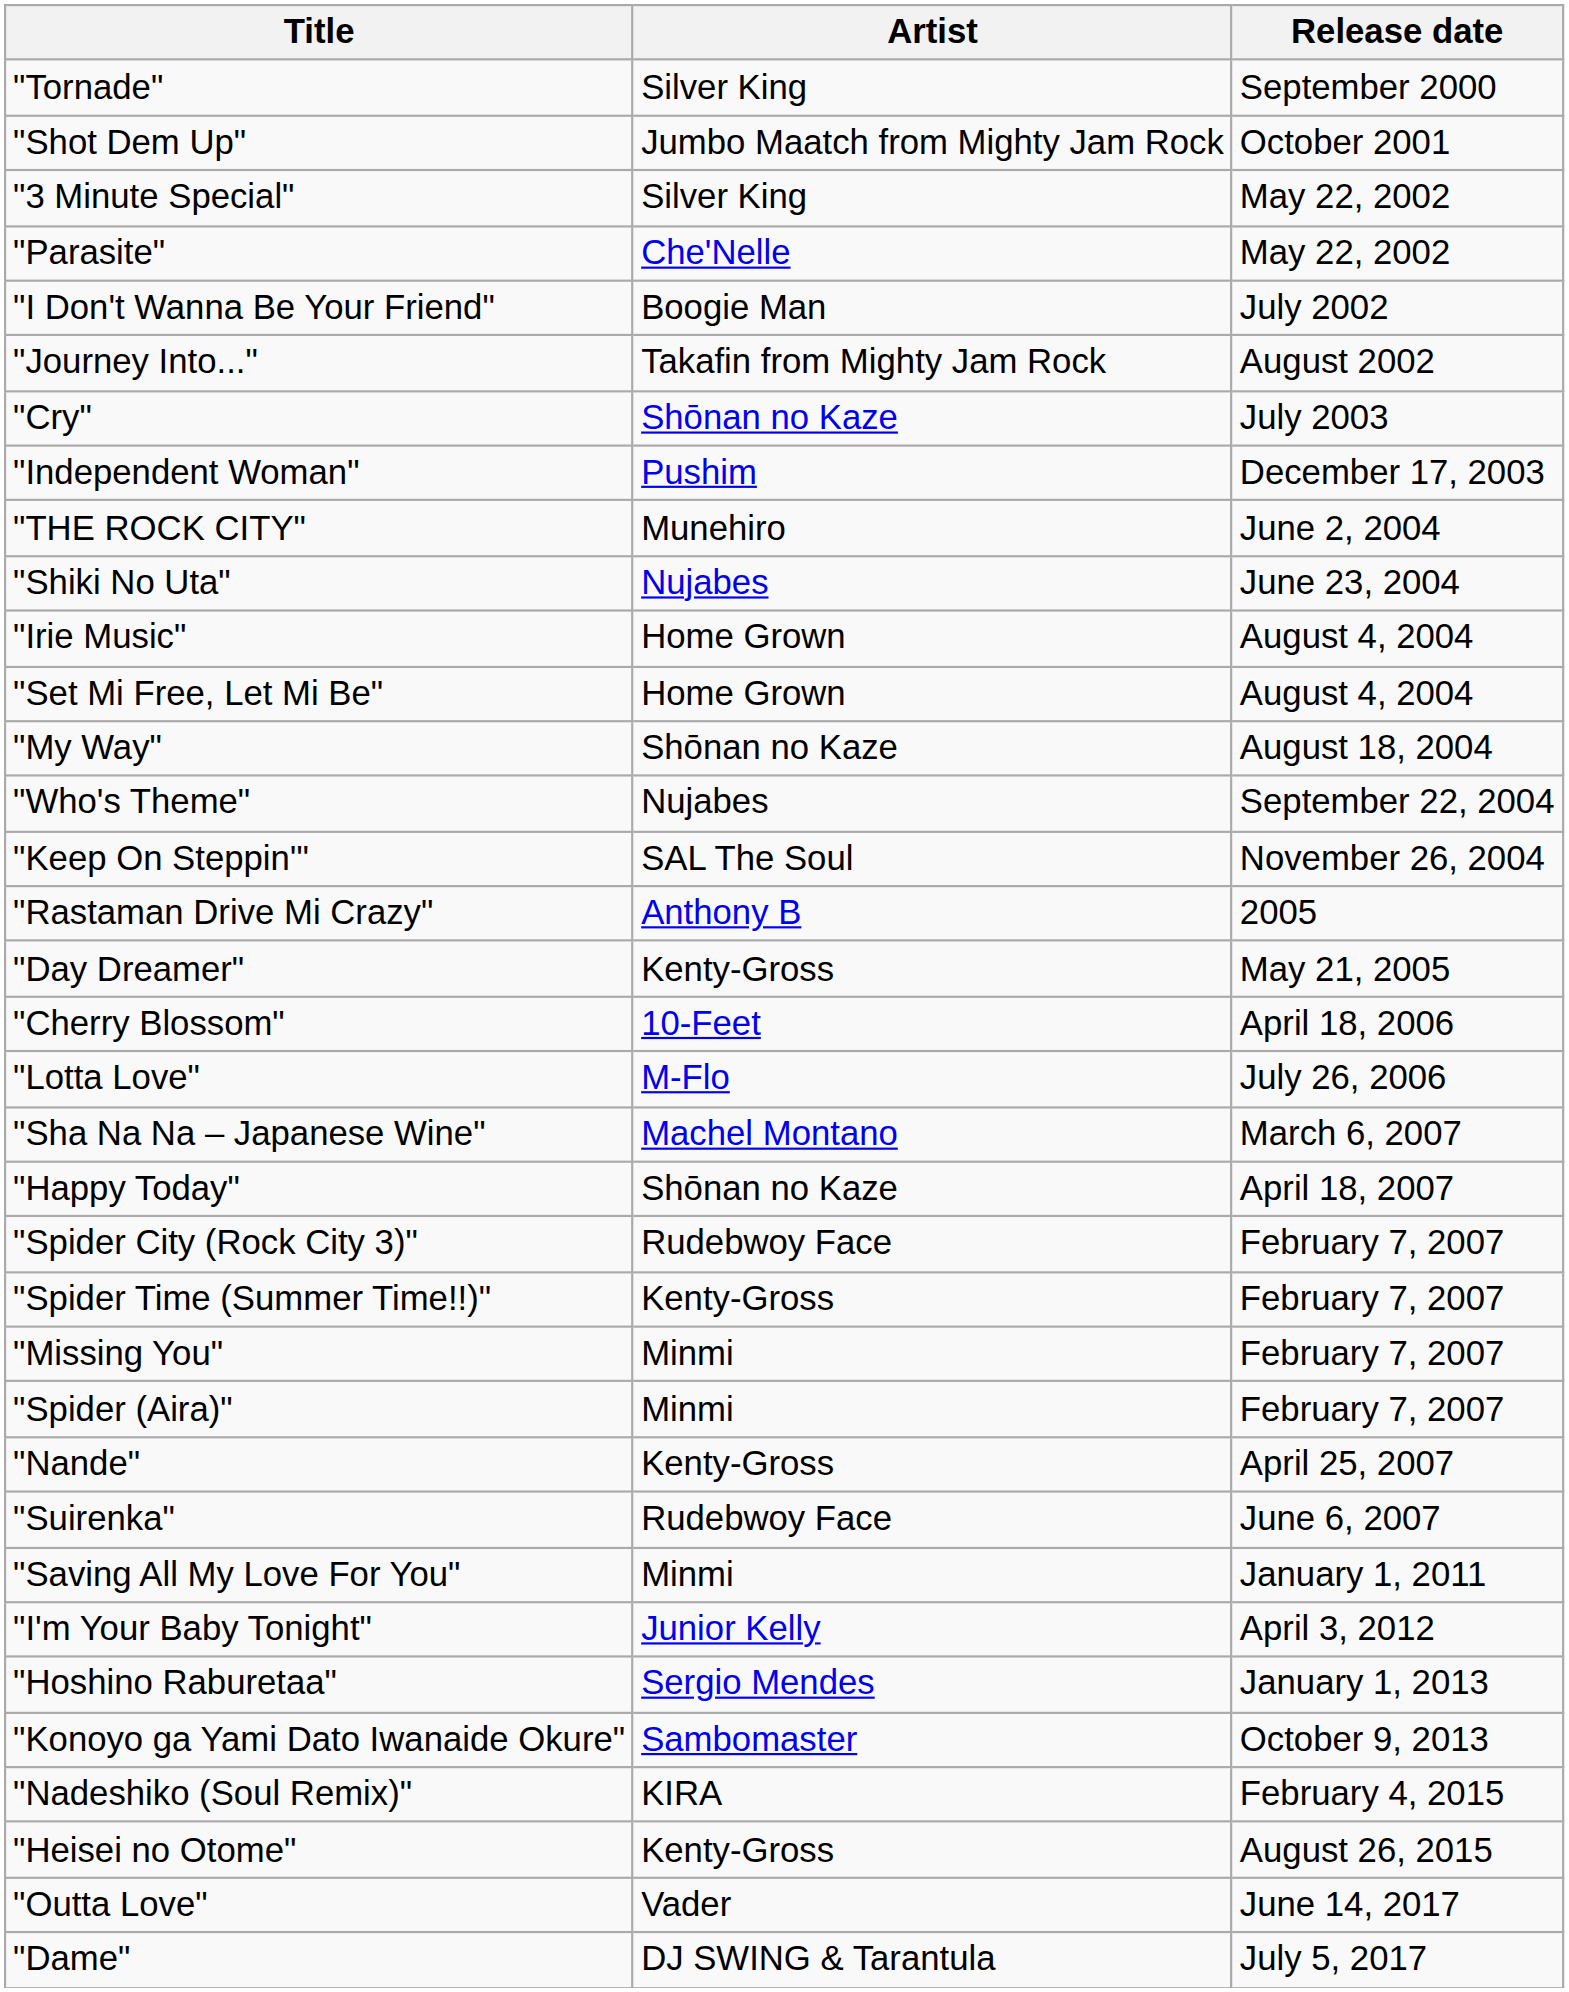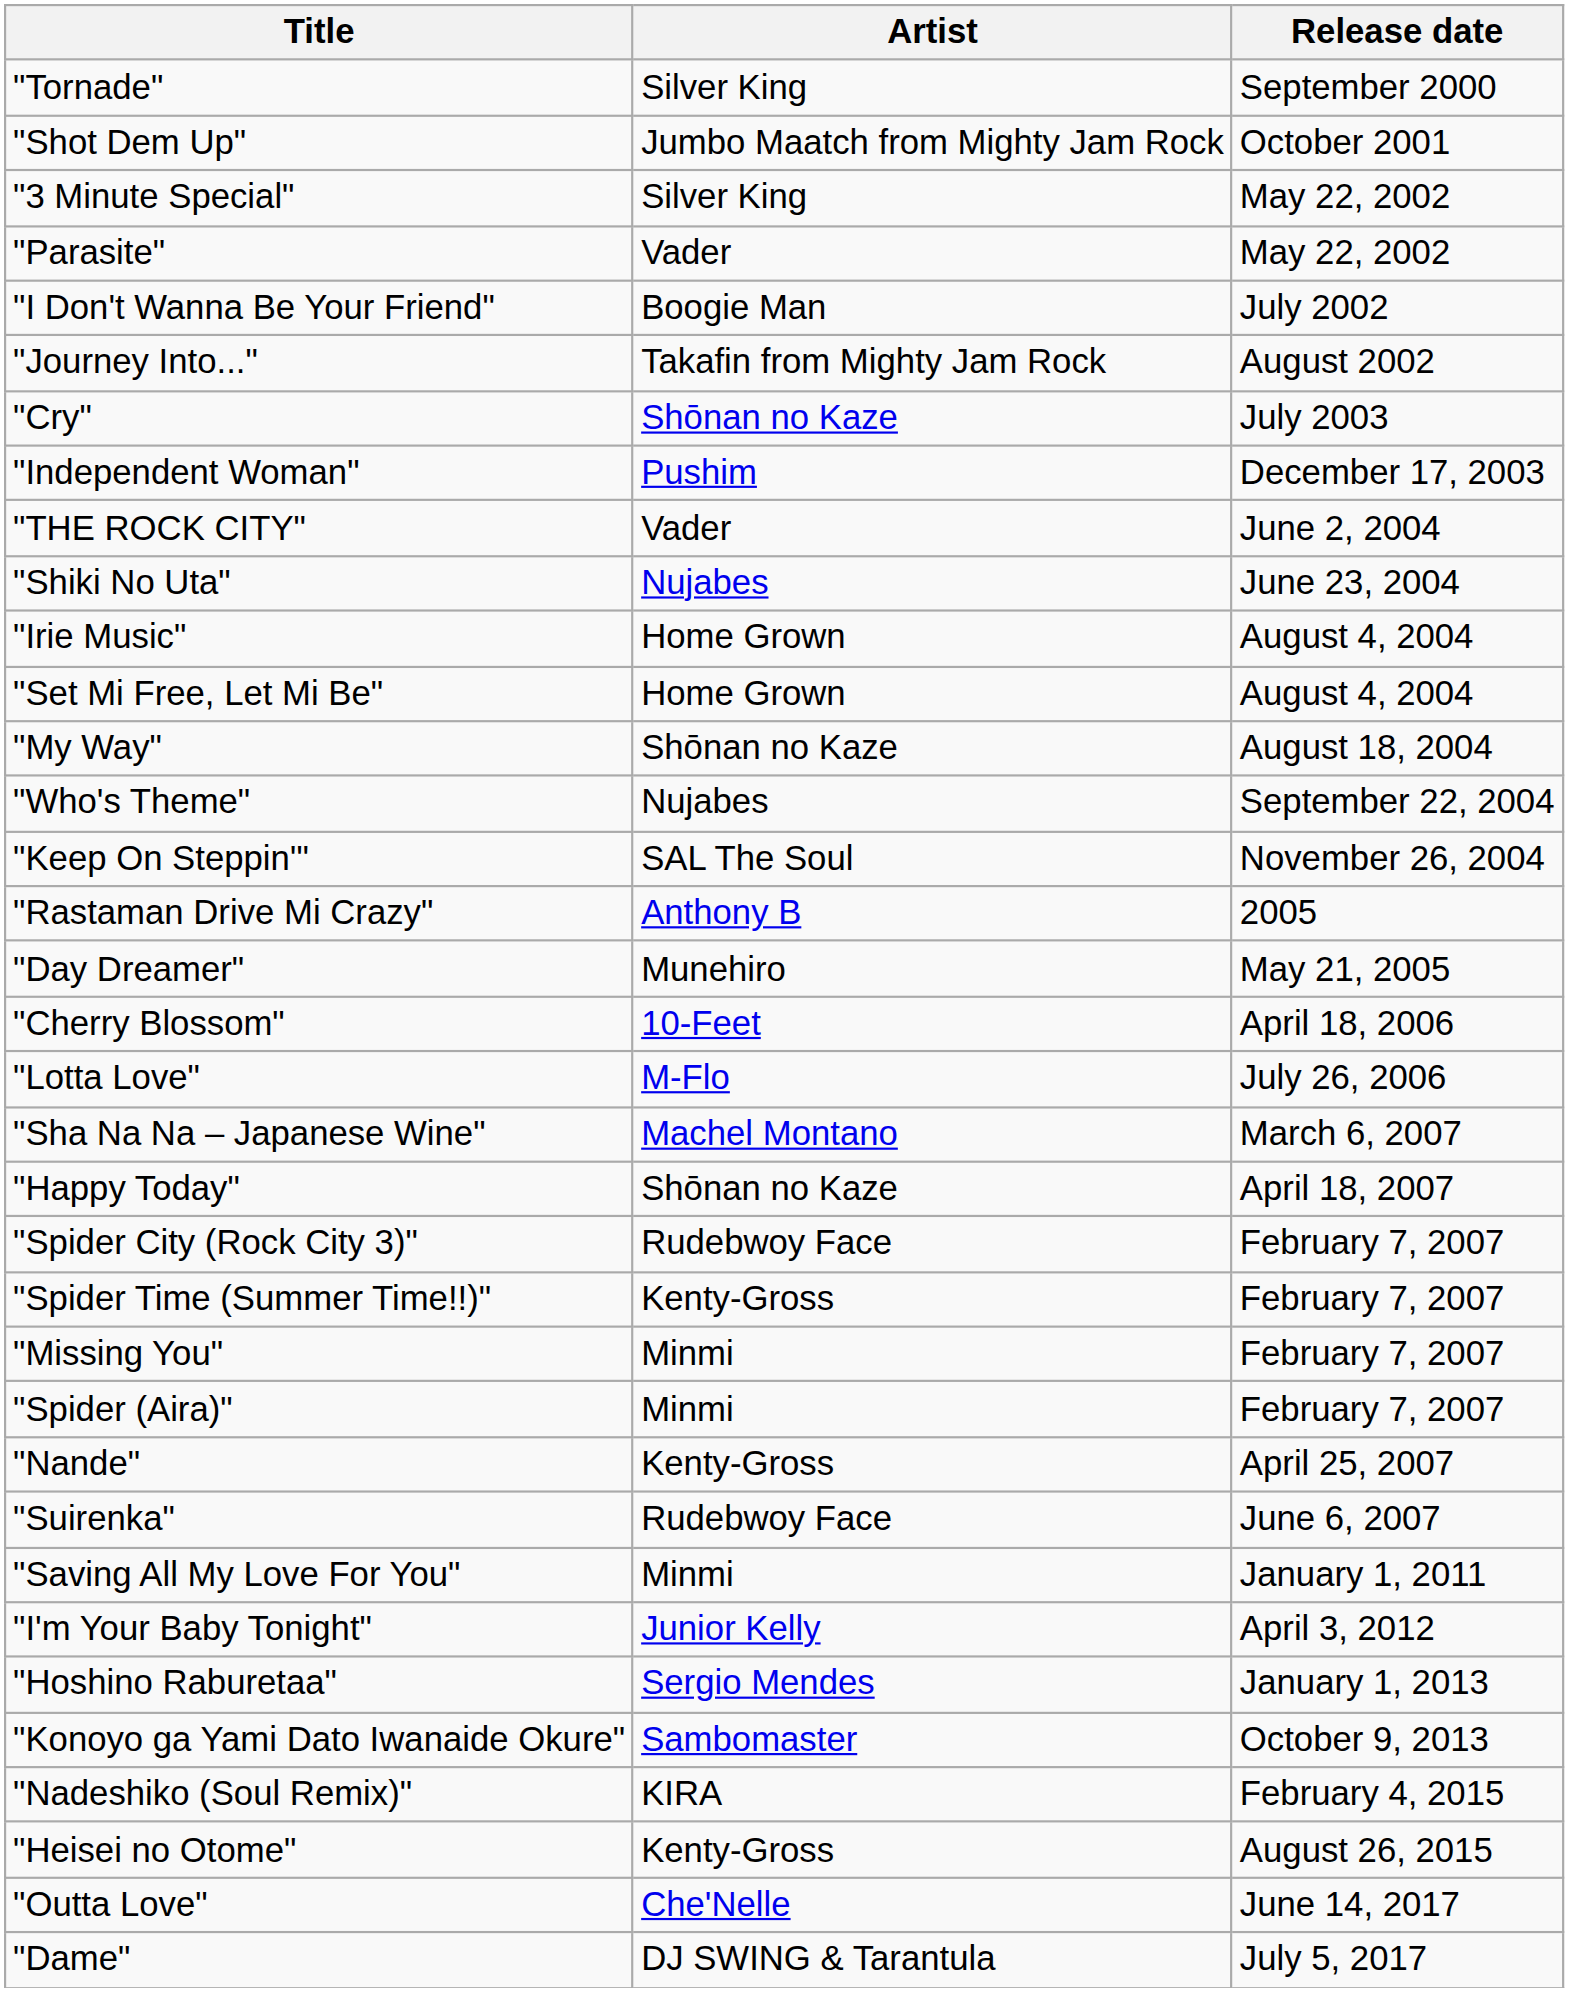"Parasite" | Artist: Che'Nelle -> Vader
"THE ROCK CITY" | Artist: Munehiro -> Vader
"Day Dreamer" | Artist: Kenty-Gross -> Munehiro
"Outta Love" | Artist: Vader -> Che'Nelle
